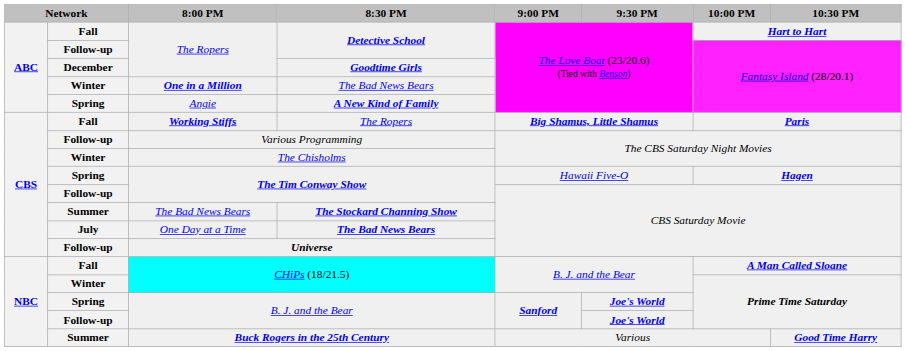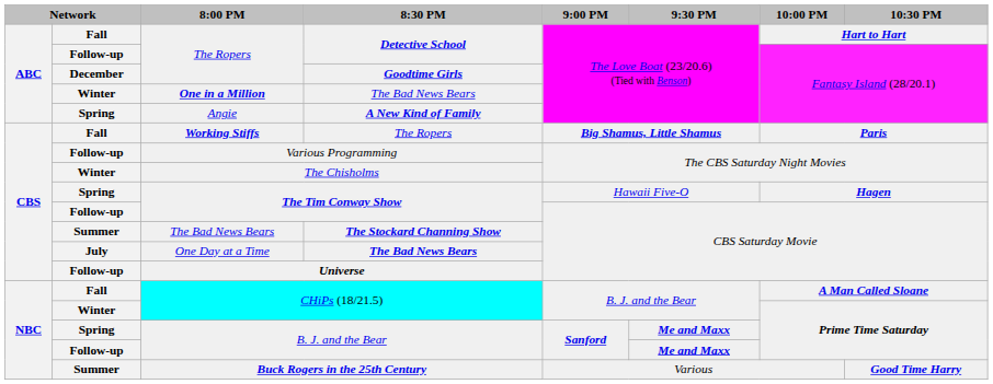Spring / B. J. and the Bear | 9:30 PM: Joe's World -> Me and Maxx
Follow-up / B. J. and the Bear | 9:30 PM: Joe's World -> Me and Maxx
